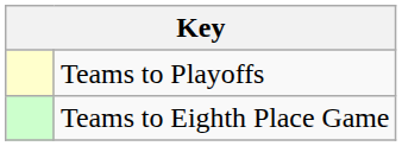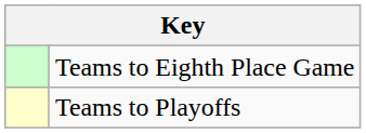rows swapped: Teams to Playoffs <-> Teams to Eighth Place Game
